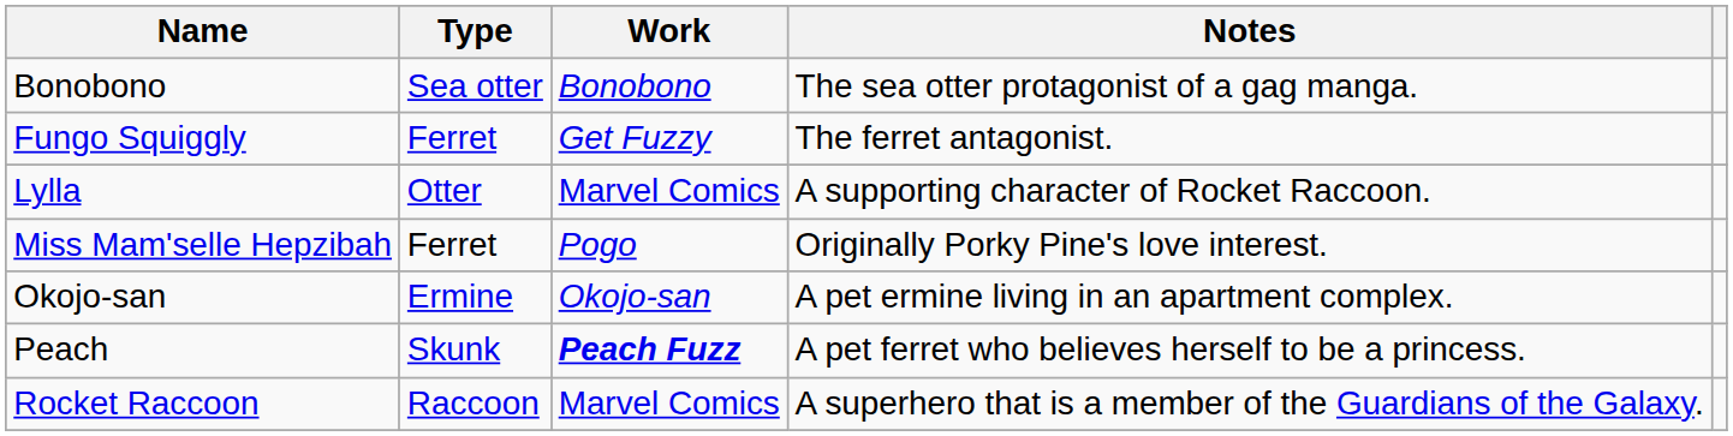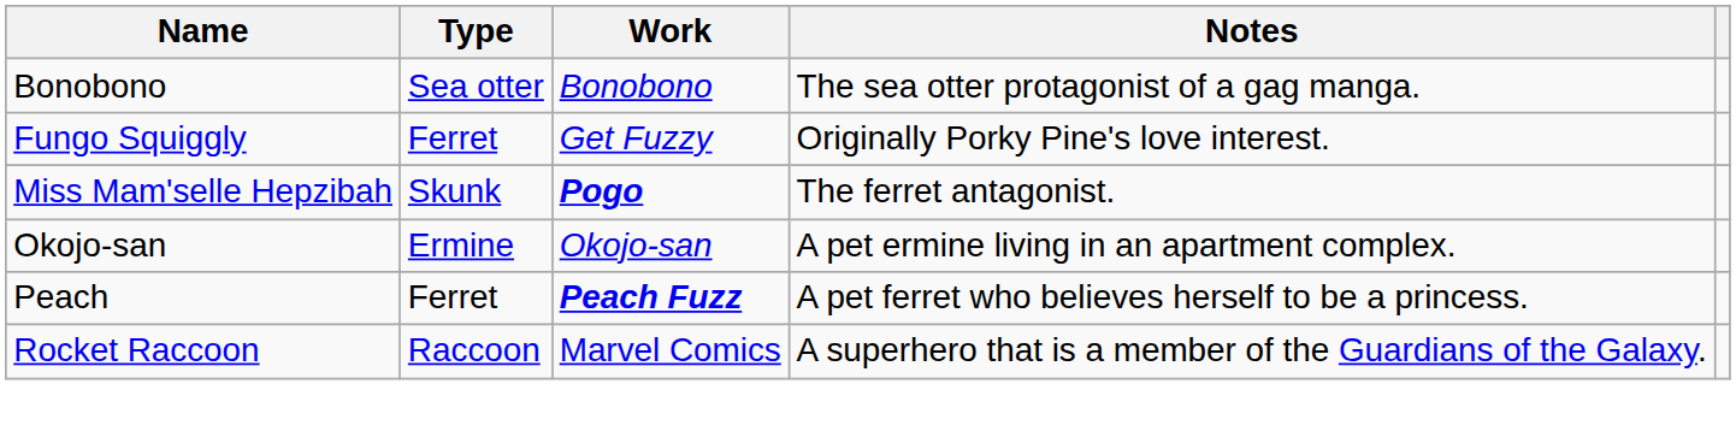Fungo Squiggly | Notes: The ferret antagonist. -> Originally Porky Pine's love interest.
- row: Lylla | Otter | Marvel Comics | A supporting character of Rocket Raccoon.
Miss Mam'selle Hepzibah | Type: Ferret -> Skunk
Miss Mam'selle Hepzibah | Work: normal -> bold
Miss Mam'selle Hepzibah | Notes: Originally Porky Pine's love interest. -> The ferret antagonist.
Peach | Type: Skunk -> Ferret
